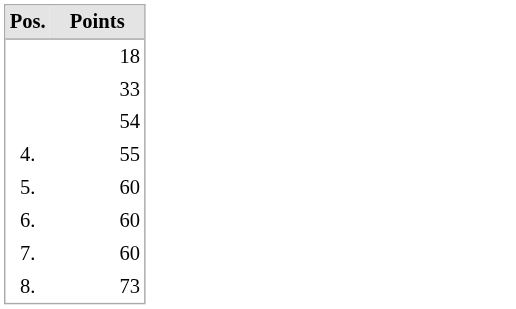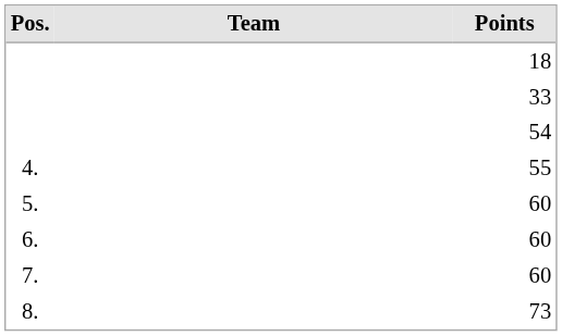+ column: Team
